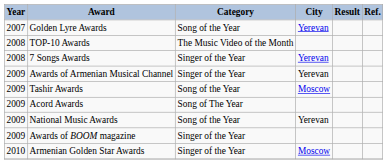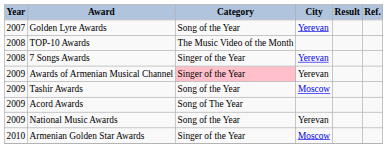Awards of Armenian Musical Channel | Category: no background -> pink background
- row: 2009 | Awards of BOOM magazine | Singer of the Year
